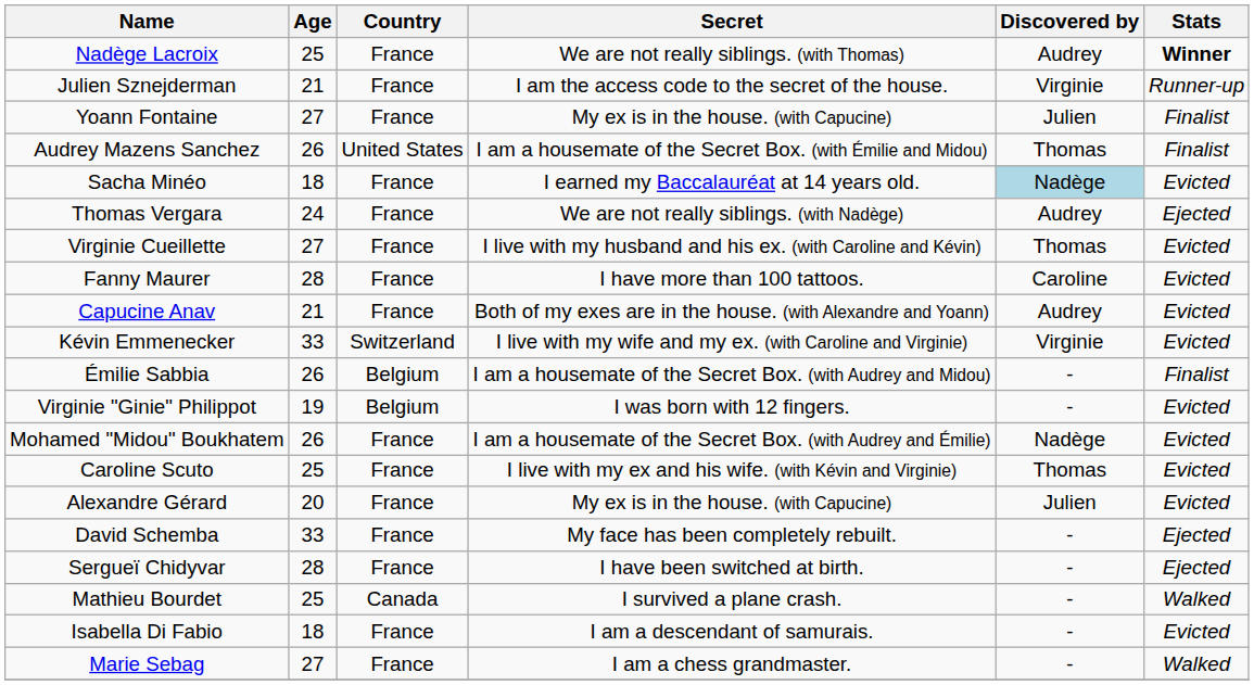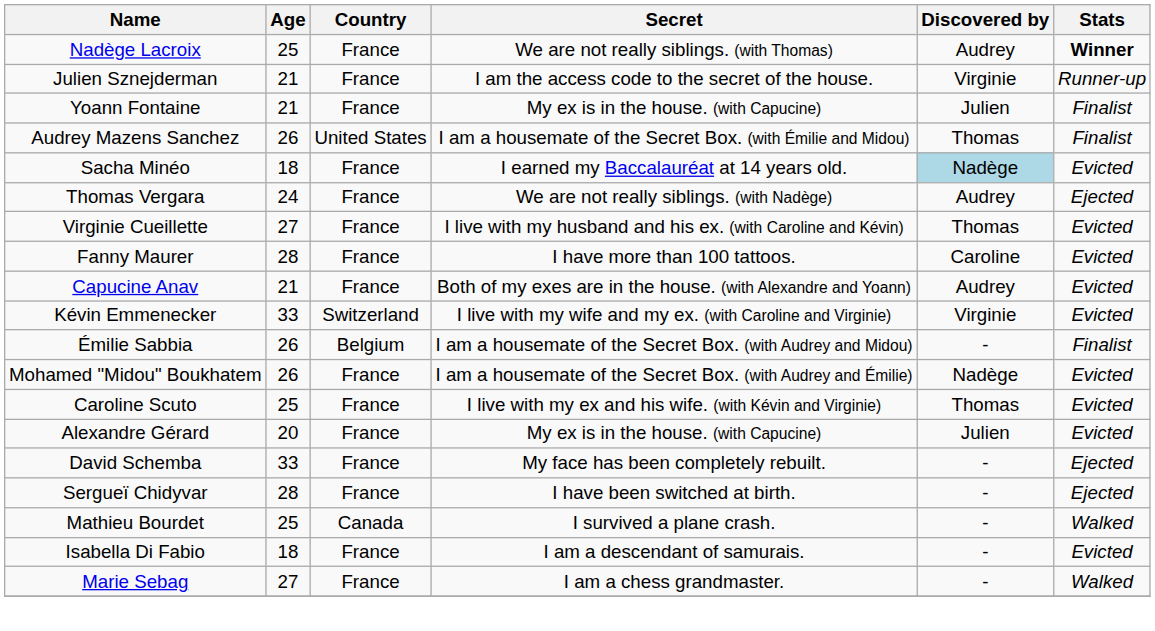Yoann Fontaine | Age: 27 -> 21
- row: Virginie "Ginie" Philippot | 19 | Belgium | I was born with 12 fingers. | - | Evicted
